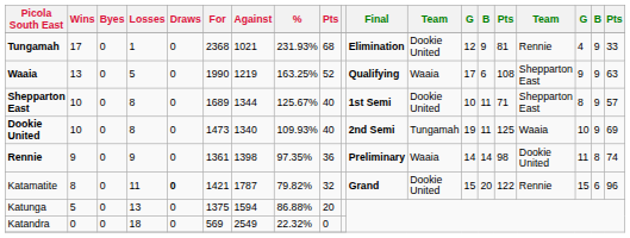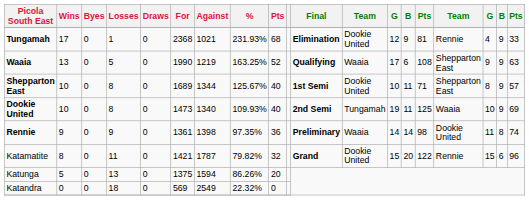Katamatite | Draws: bold -> normal
Katunga | %: 86.88% -> 86.26%
